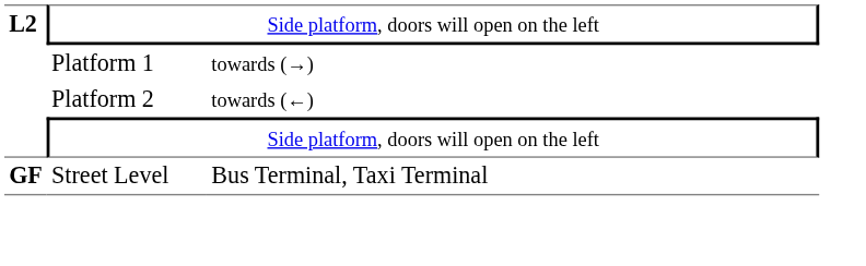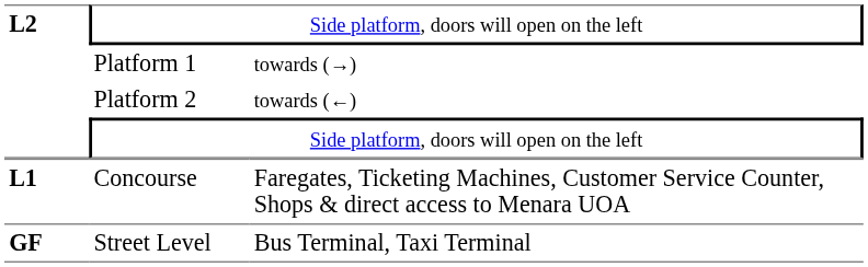+ row: L1 | Concourse | Faregates, Ticketing Machines, Customer Service Counter, Shops & direct access to Menara UOA
